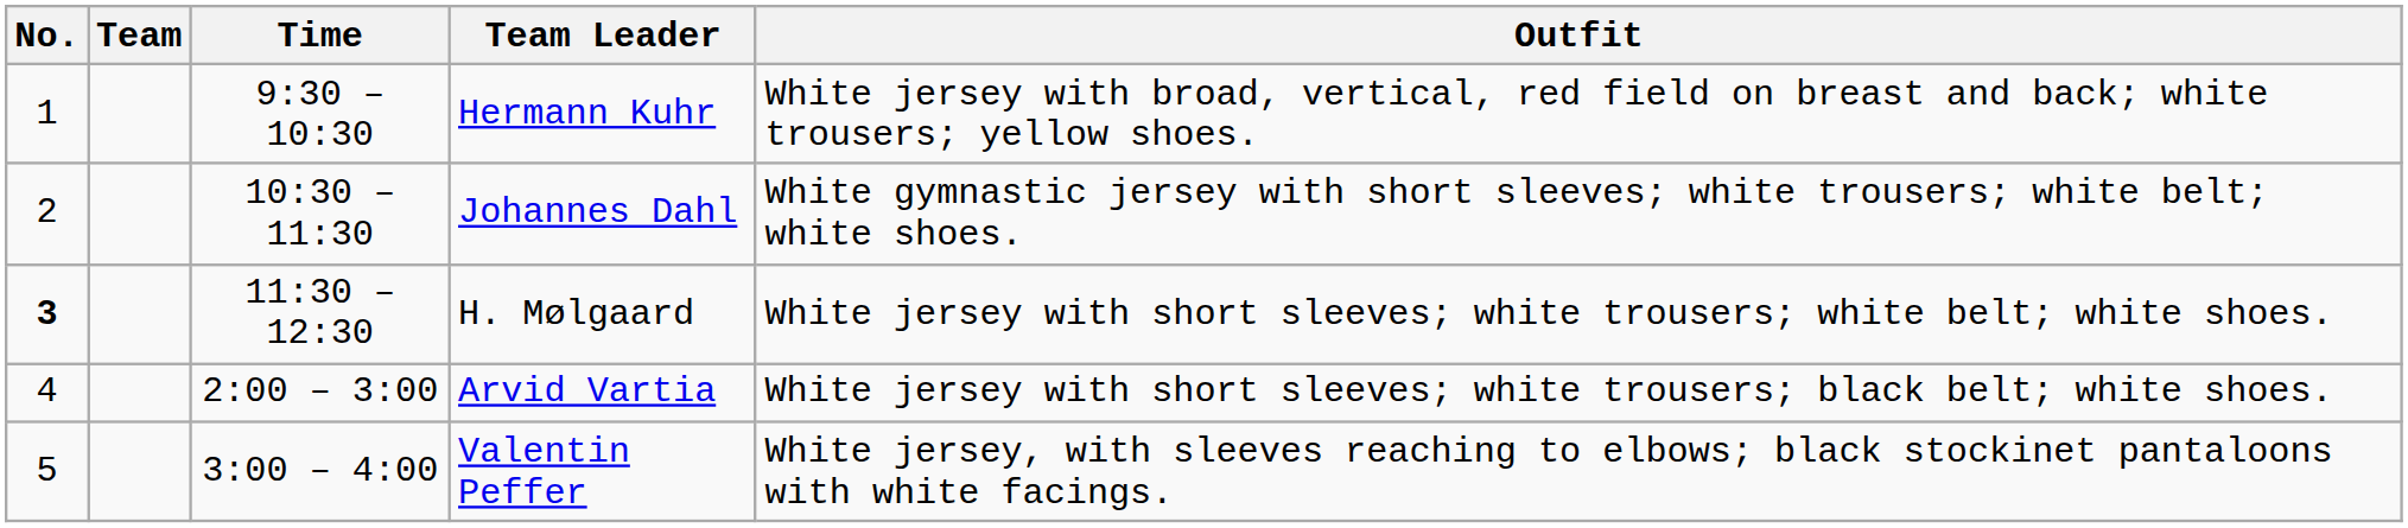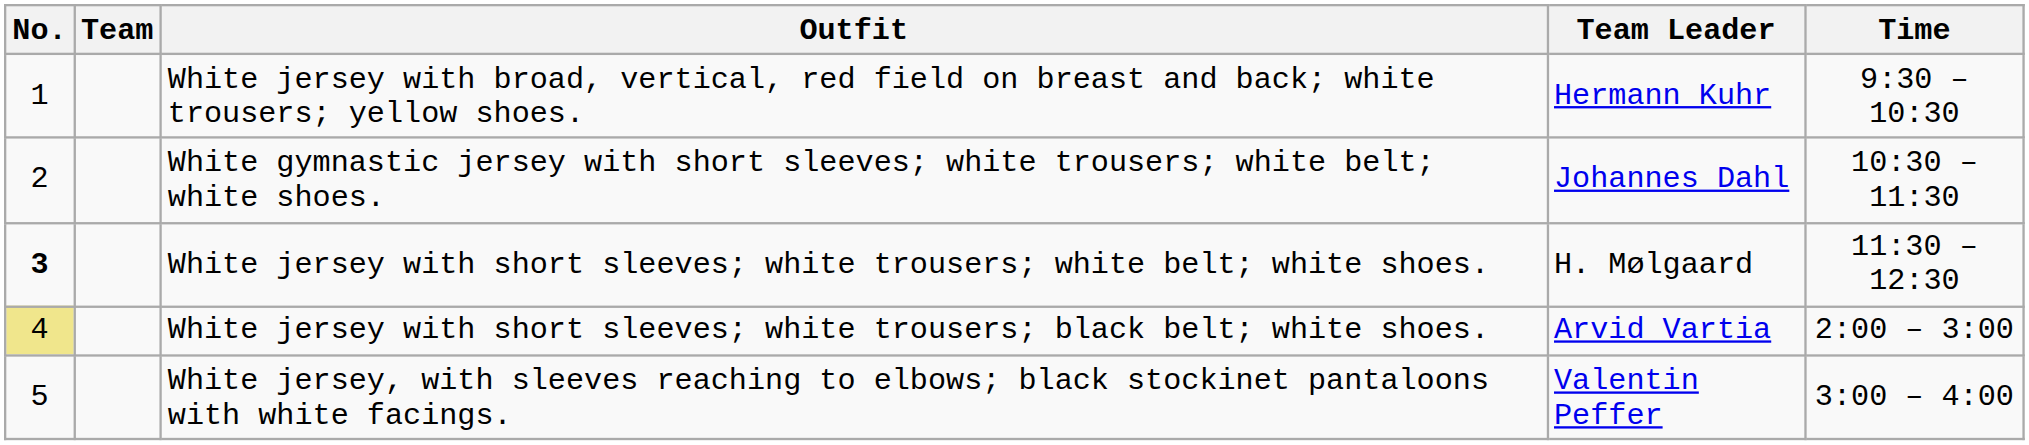columns swapped: Time <-> Outfit
Arvid Vartia | No.: no background -> khaki background
